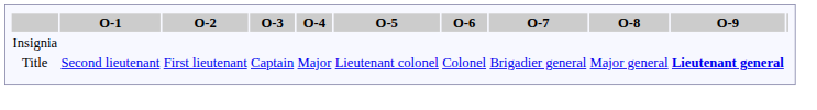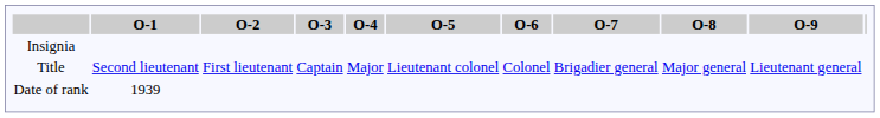Title | O-9: bold -> normal
+ row: Date of rank | 1939
